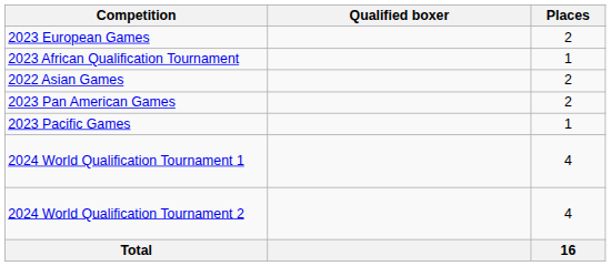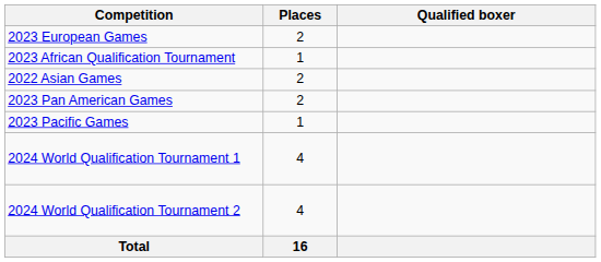columns swapped: Places <-> Qualified boxer
